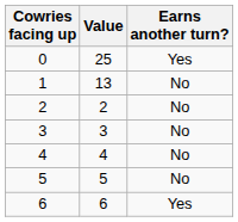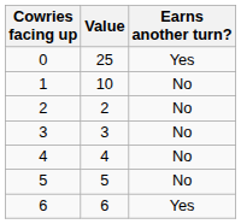1 | Value: 13 -> 10
